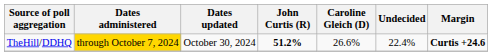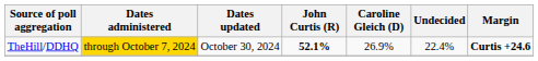TheHill/DDHQ | John Curtis (R): 51.2% -> 52.1%
TheHill/DDHQ | Caroline Gleich (D): 26.6% -> 26.9%
